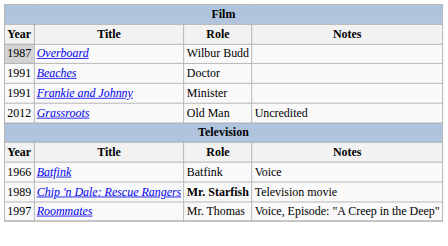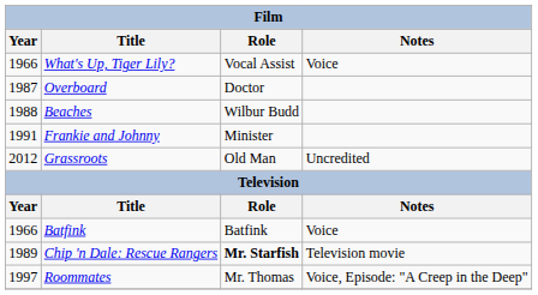+ row: 1966 | What's Up, Tiger Lily? | Vocal Assist | Voice
Overboard | Year: lightgrey background -> no background
Overboard | Role: Wilbur Budd -> Doctor
Beaches | Year: 1991 -> 1988
Beaches | Role: Doctor -> Wilbur Budd
